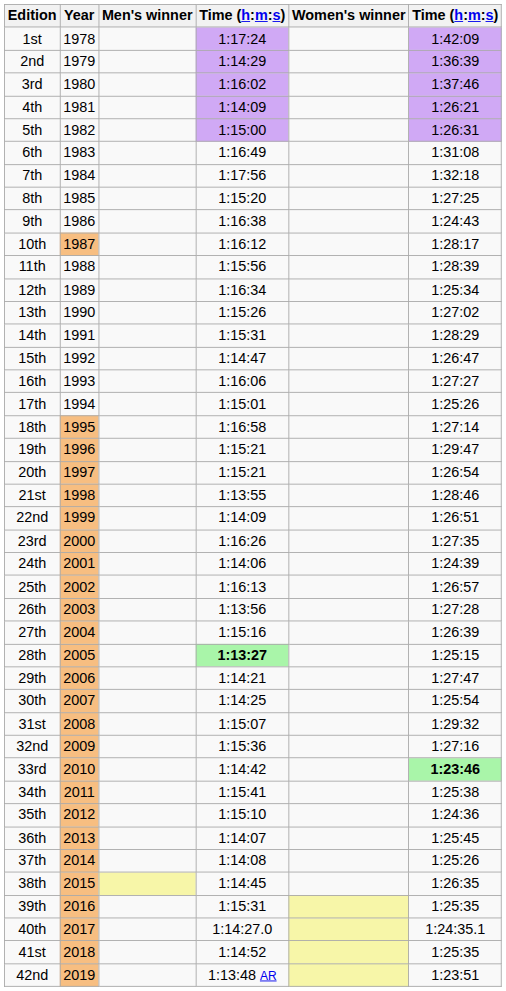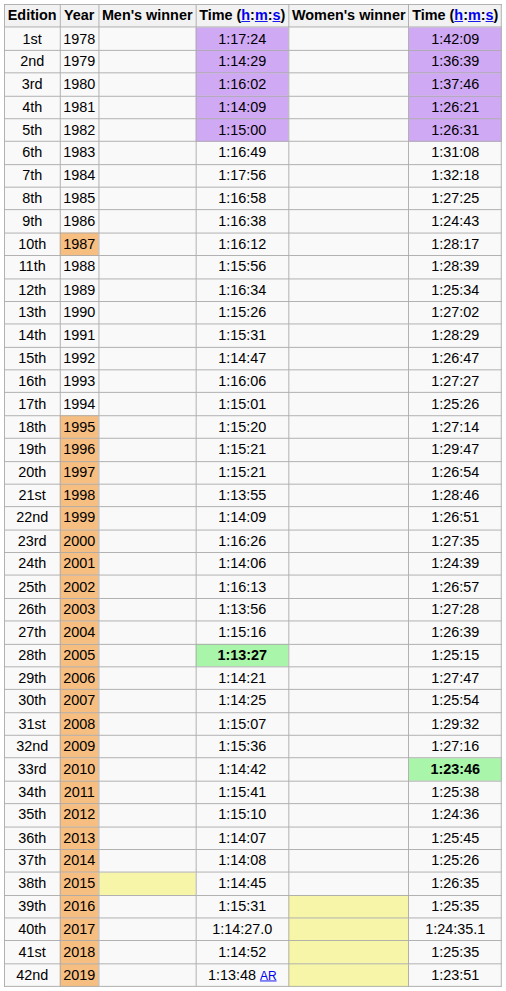8th | column 4: 1:15:20 -> 1:16:58
18th | column 4: 1:16:58 -> 1:15:20
